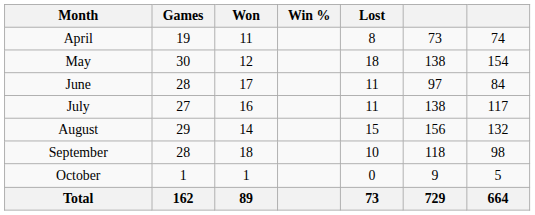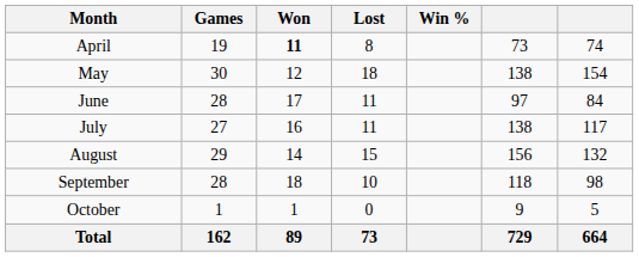columns swapped: Lost <-> Win %
April | Won: normal -> bold
